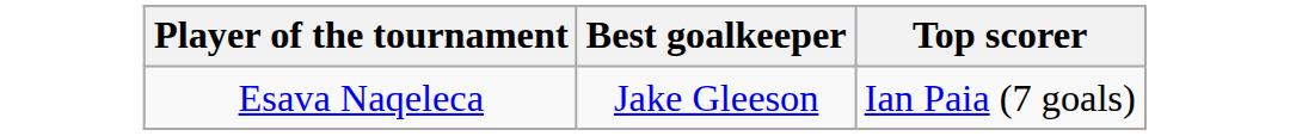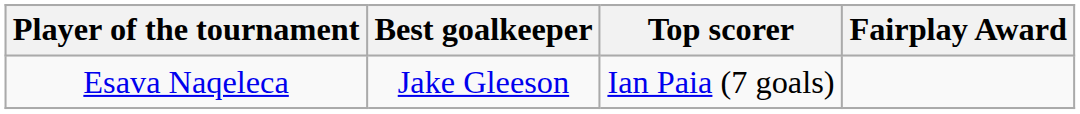+ column: Fairplay Award
